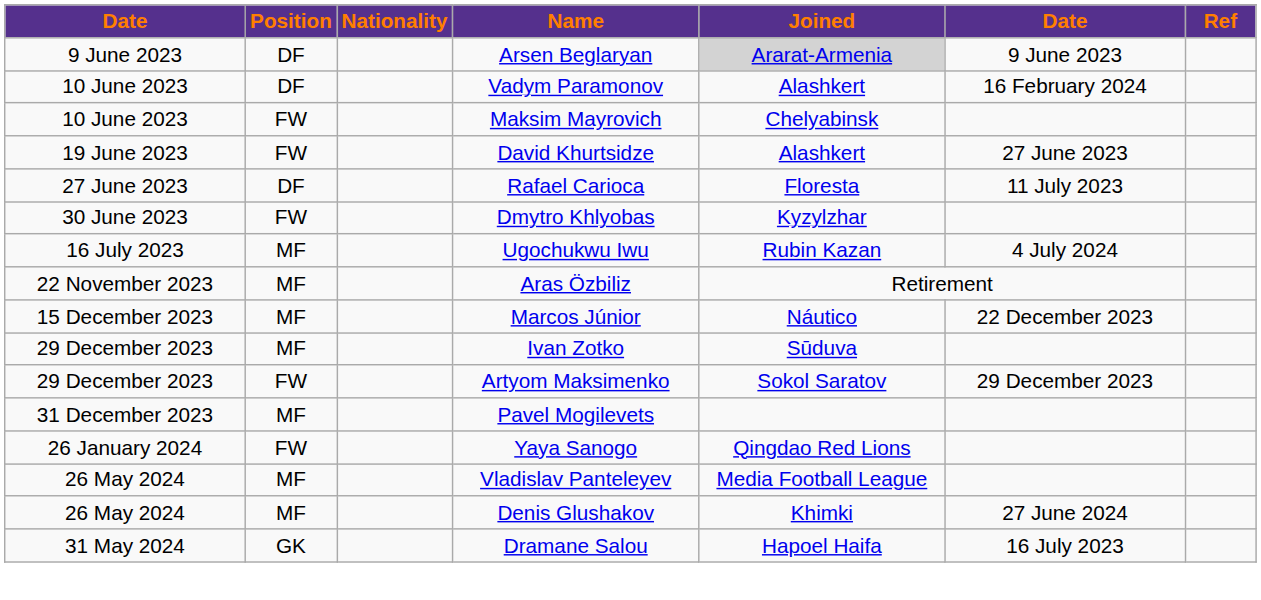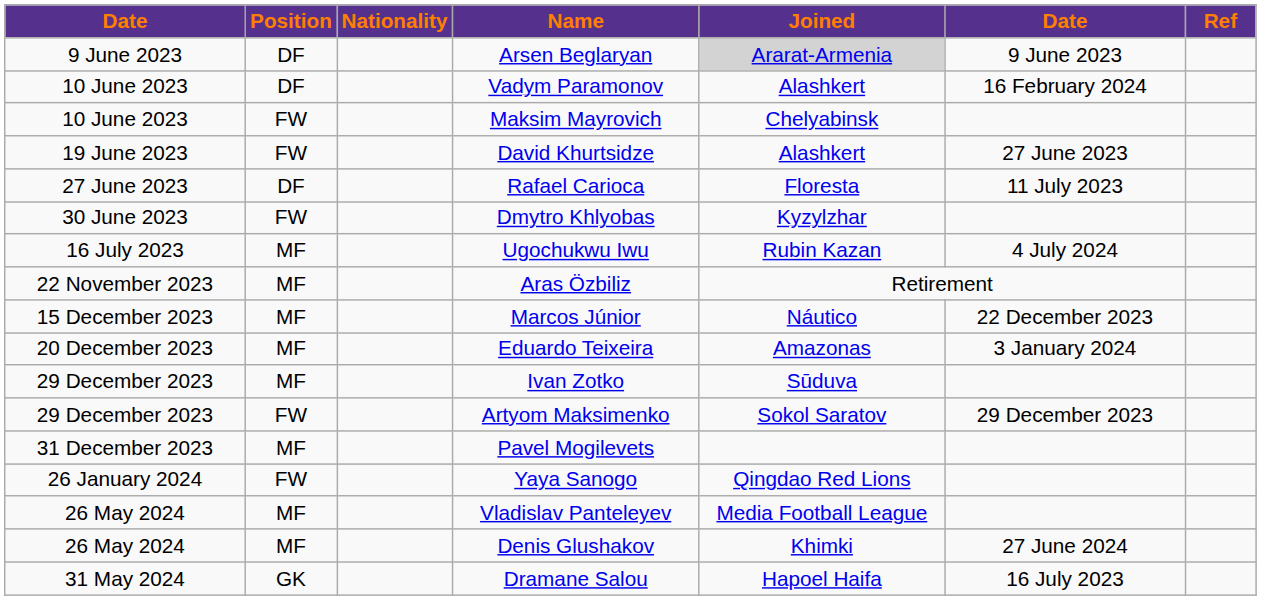+ row: 20 December 2023 | MF | Eduardo Teixeira | Amazonas | 3 January 2024
